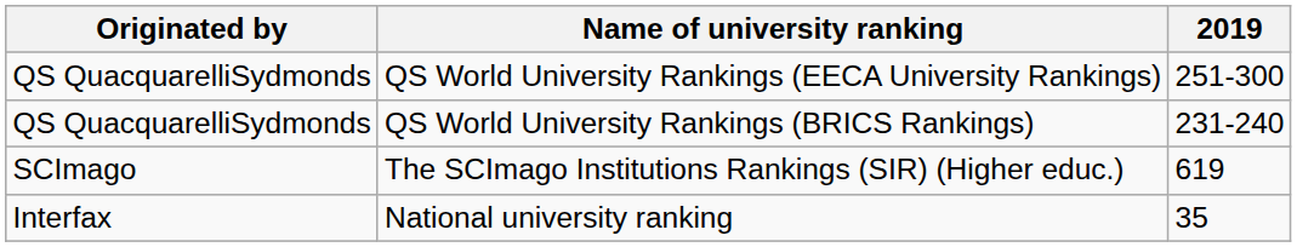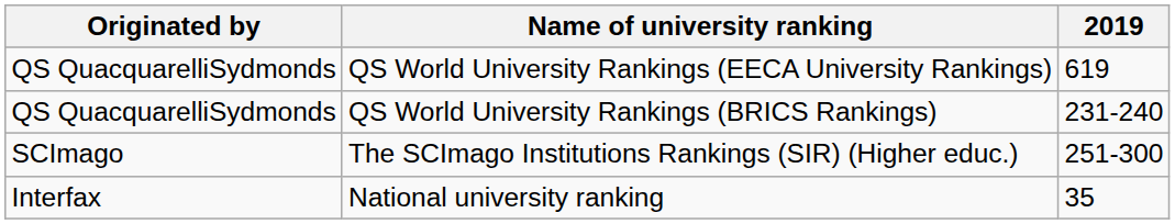QS World University Rankings (EECA University Rankings) | 2019: 251-300 -> 619
The SCImago Institutions Rankings (SIR) (Higher educ.) | 2019: 619 -> 251-300
